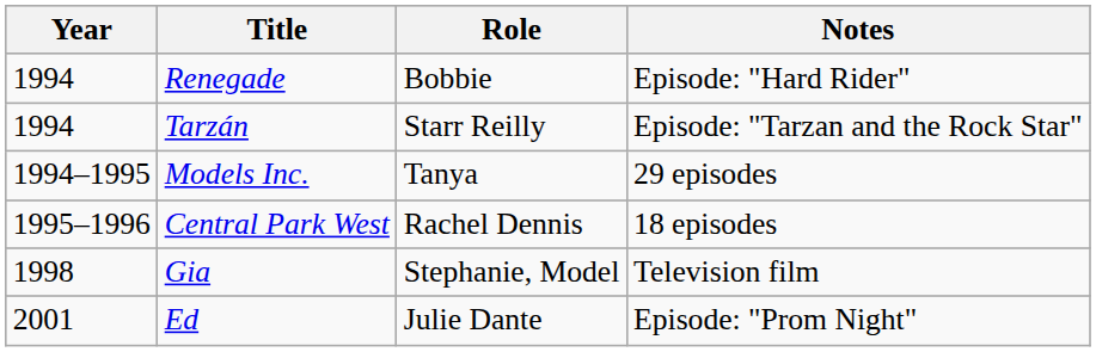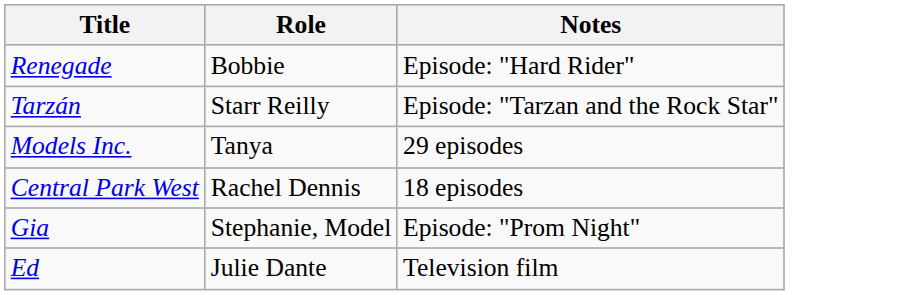- column: Year | 1994 | 1994 | 1994–1995 | 1995–1996 | 1998 | 2001
Gia | Notes: Television film -> Episode: "Prom Night"
Ed | Notes: Episode: "Prom Night" -> Television film
